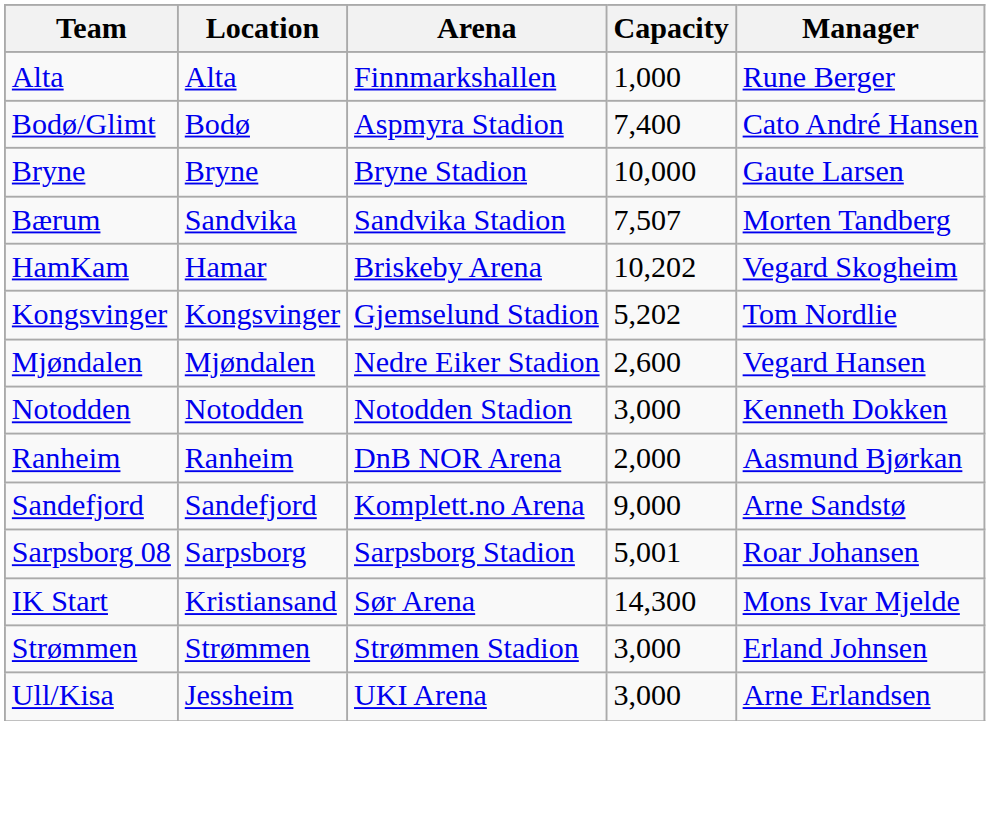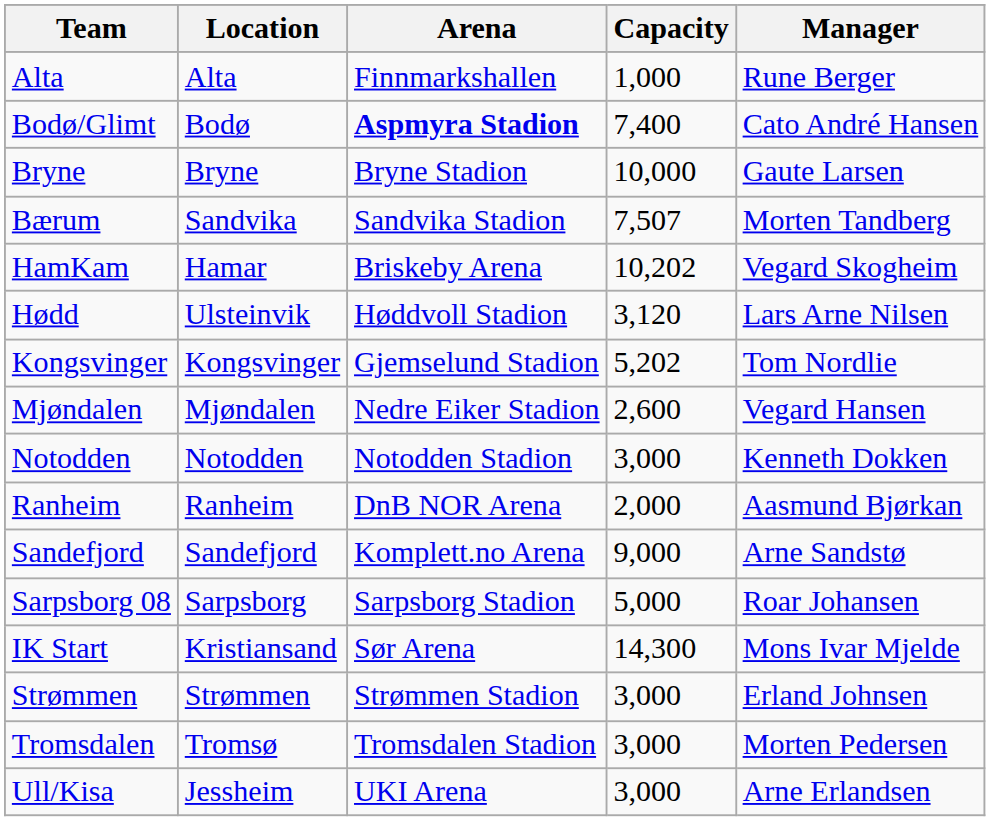Bodø/Glimt | Arena: normal -> bold
+ row: Hødd | Ulsteinvik | Høddvoll Stadion | 3,120 | Lars Arne Nilsen
Sarpsborg 08 | Capacity: 5,001 -> 5,000
+ row: Tromsdalen | Tromsø | Tromsdalen Stadion | 3,000 | Morten Pedersen
